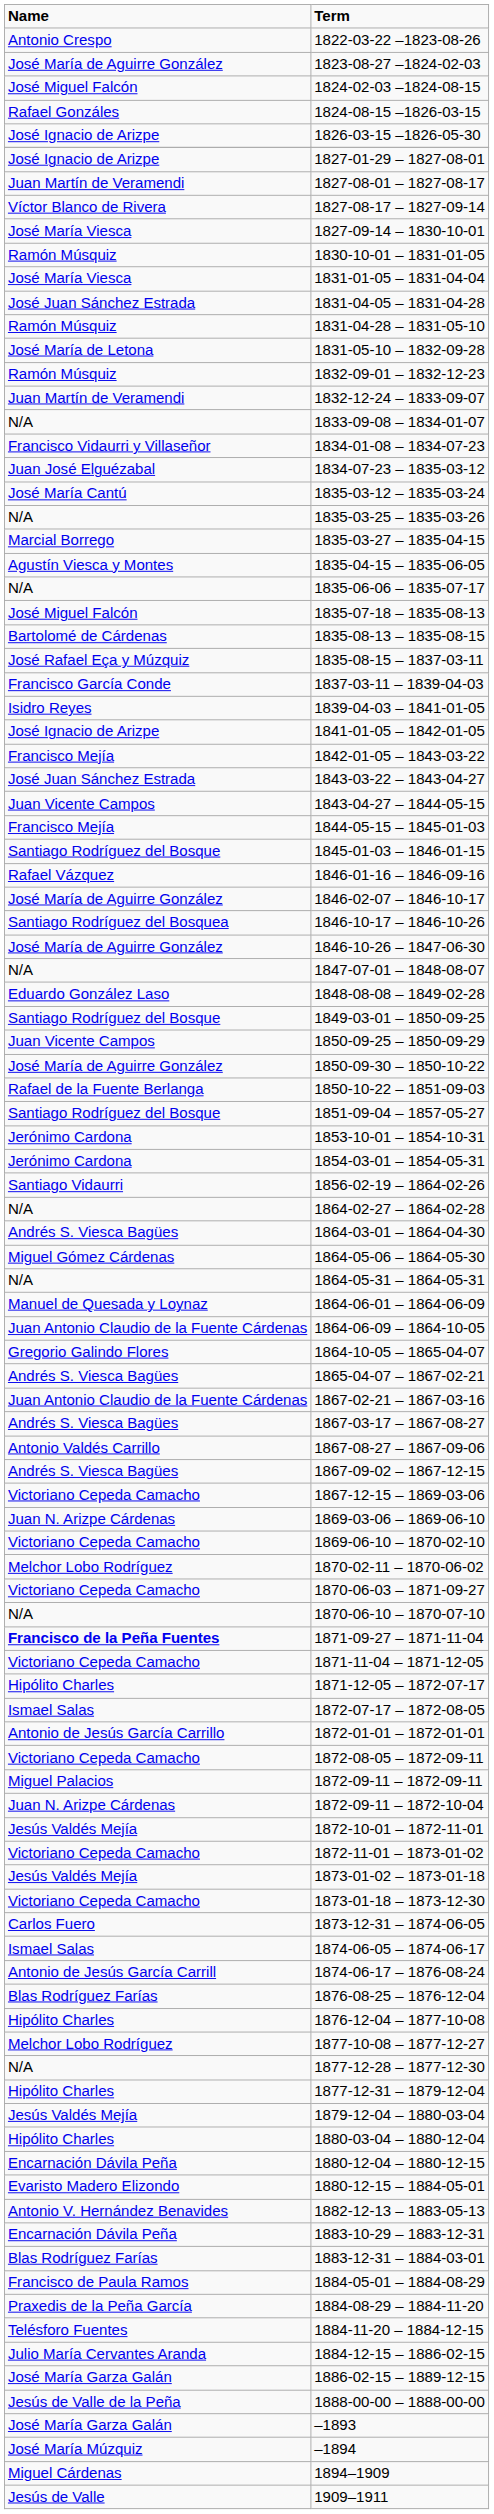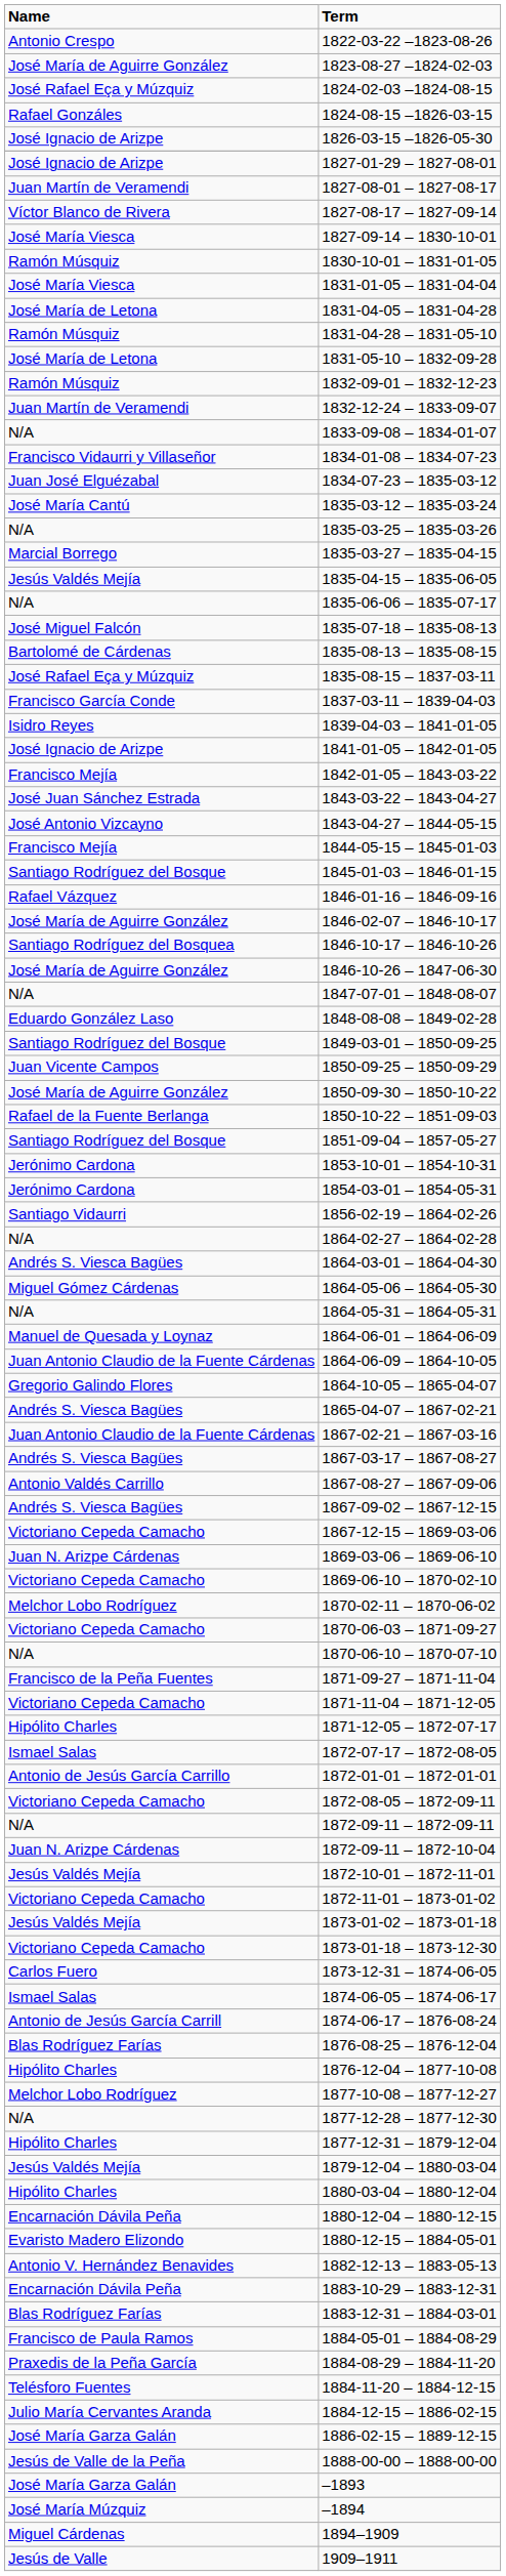1824-02-03 –1824-08-15 | Name: José Miguel Falcón -> José Rafael Eça y Múzquiz
1831-04-05 – 1831-04-28 | Name: José Juan Sánchez Estrada -> José María de Letona
1835-04-15 – 1835-06-05 | Name: Agustín Viesca y Montes -> Jesús Valdés Mejía
1843-04-27 – 1844-05-15 | Name: Juan Vicente Campos -> José Antonio Vizcayno
1871-09-27 – 1871-11-04 | Name: bold -> normal
1872-09-11 – 1872-09-11 | Name: Miguel Palacios -> N/A
